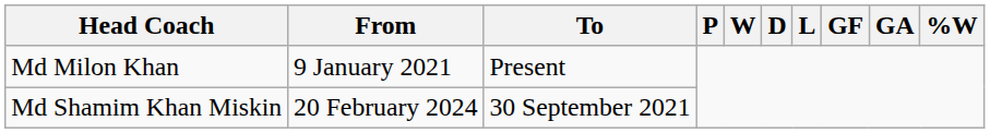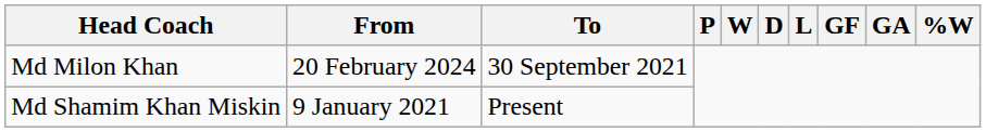Md Milon Khan | From: 9 January 2021 -> 20 February 2024
Md Milon Khan | To: Present -> 30 September 2021
Md Shamim Khan Miskin | From: 20 February 2024 -> 9 January 2021
Md Shamim Khan Miskin | To: 30 September 2021 -> Present
